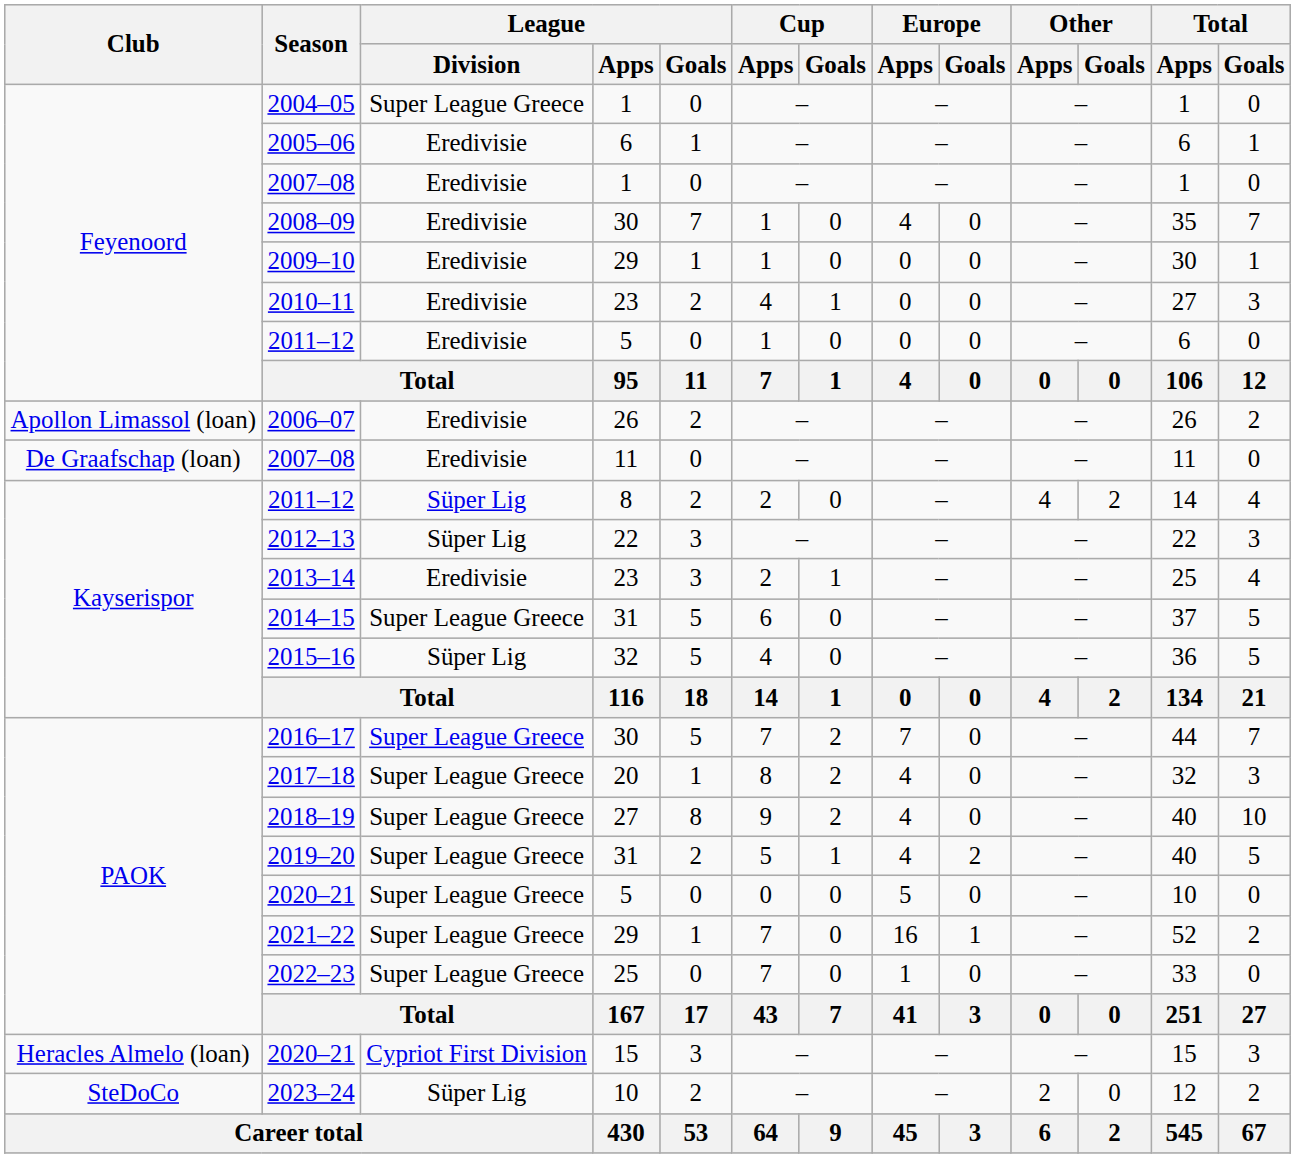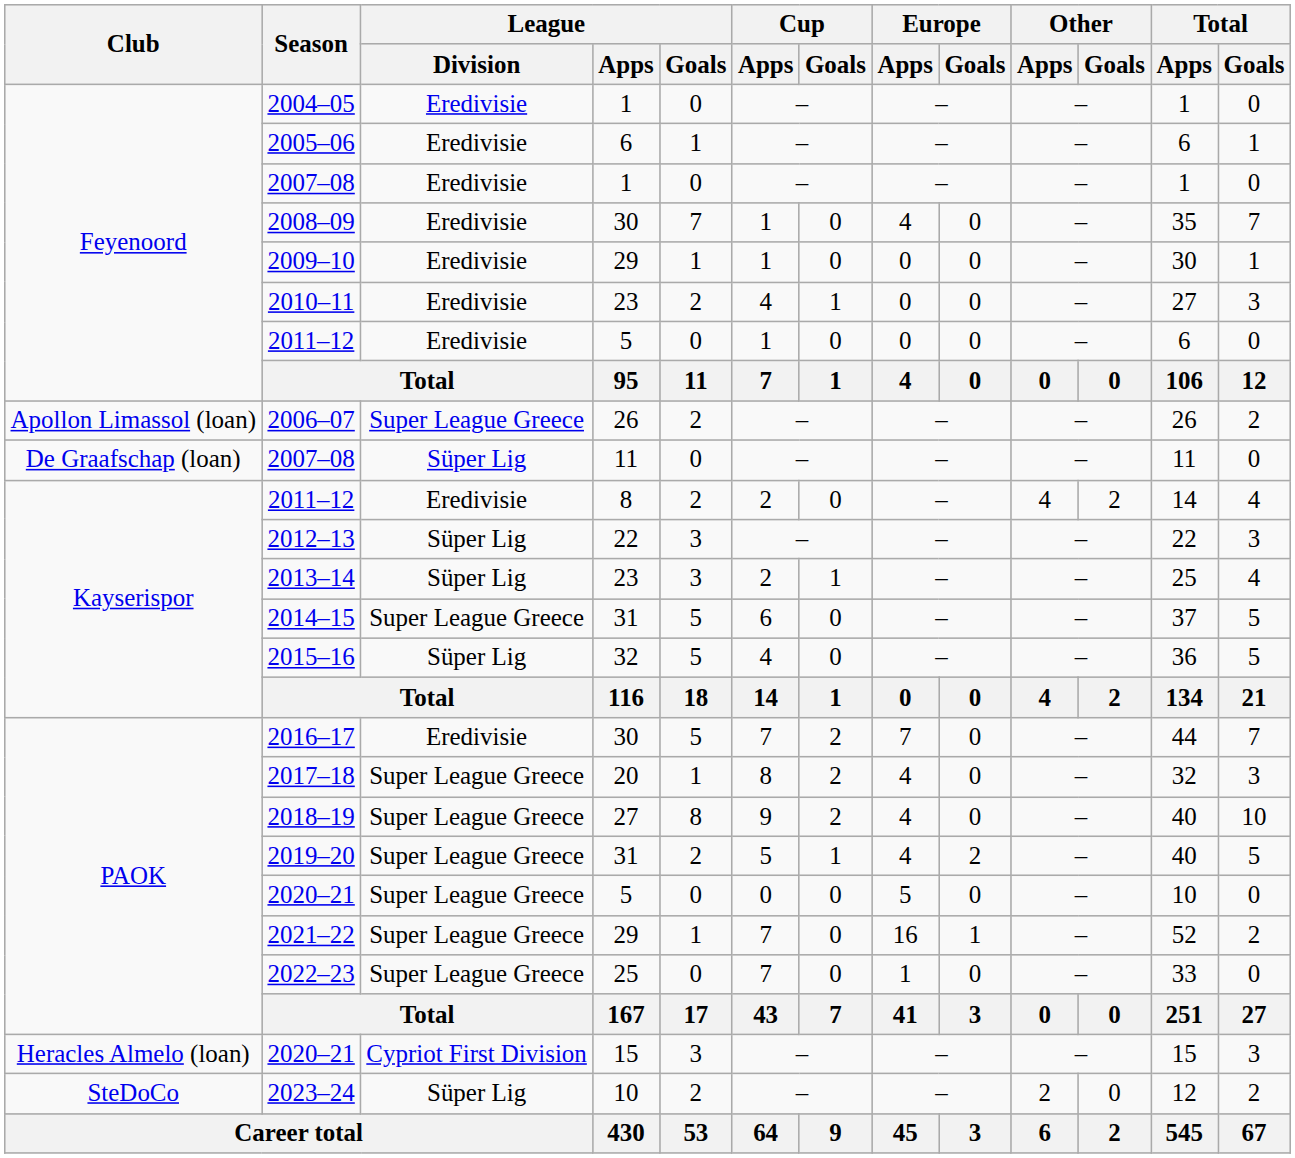2004–05 | League / Division: Super League Greece -> Eredivisie
2006–07 | League / Division: Eredivisie -> Super League Greece
2007–08 / 11 | League / Division: Eredivisie -> Süper Lig
2011–12 / 8 | League / Division: Süper Lig -> Eredivisie
2013–14 | League / Division: Eredivisie -> Süper Lig
2016–17 | League / Division: Super League Greece -> Eredivisie
